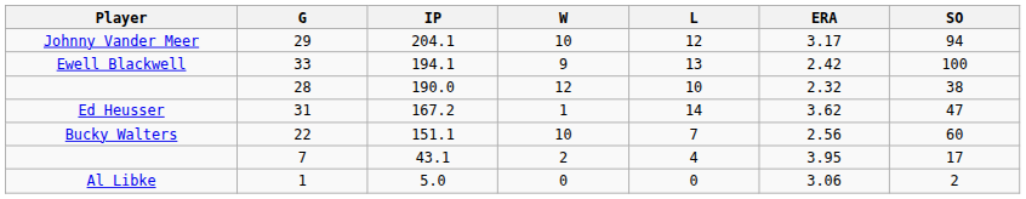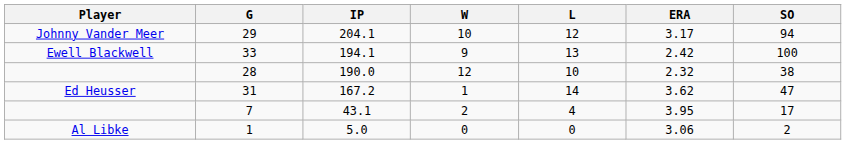- row: Bucky Walters | 22 | 151.1 | 10 | 7 | 2.56 | 60
